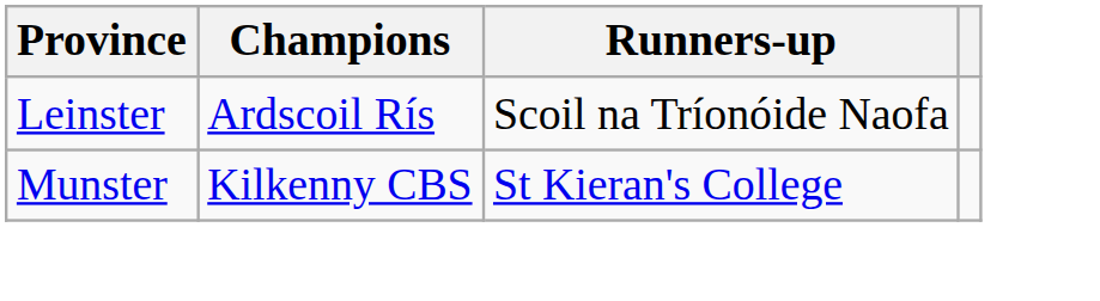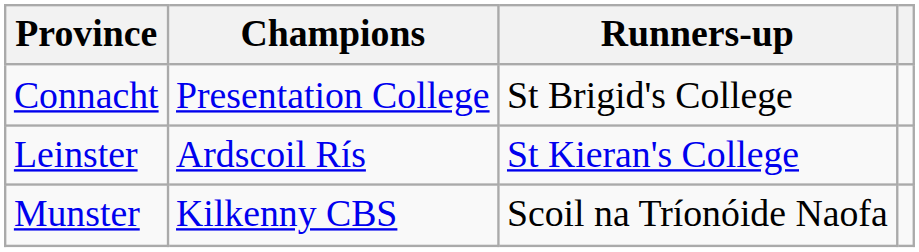+ row: Connacht | Presentation College | St Brigid's College
Leinster | Runners-up: Scoil na Tríonóide Naofa -> St Kieran's College
Munster | Runners-up: St Kieran's College -> Scoil na Tríonóide Naofa
